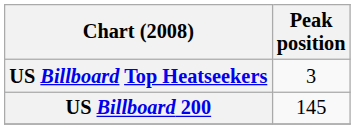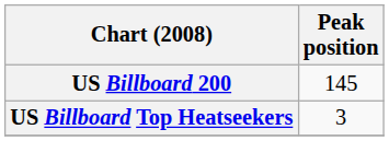rows swapped: US Billboard 200 <-> US Billboard Top Heatseekers
